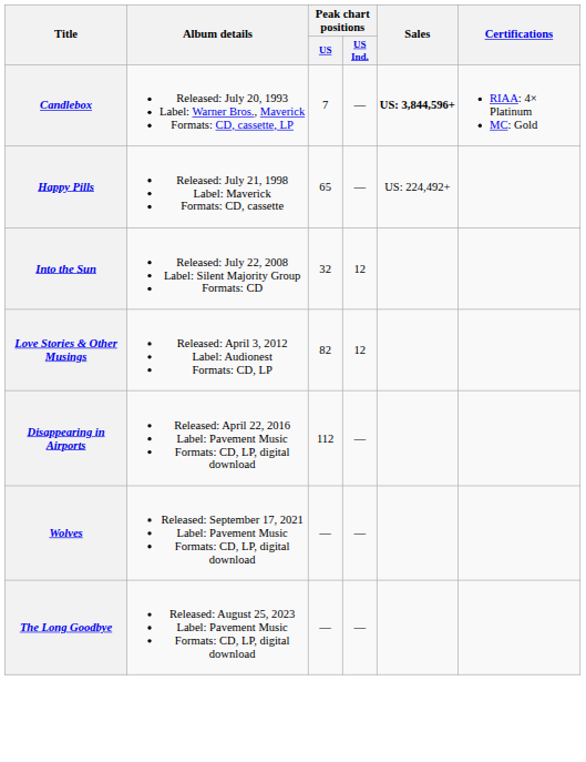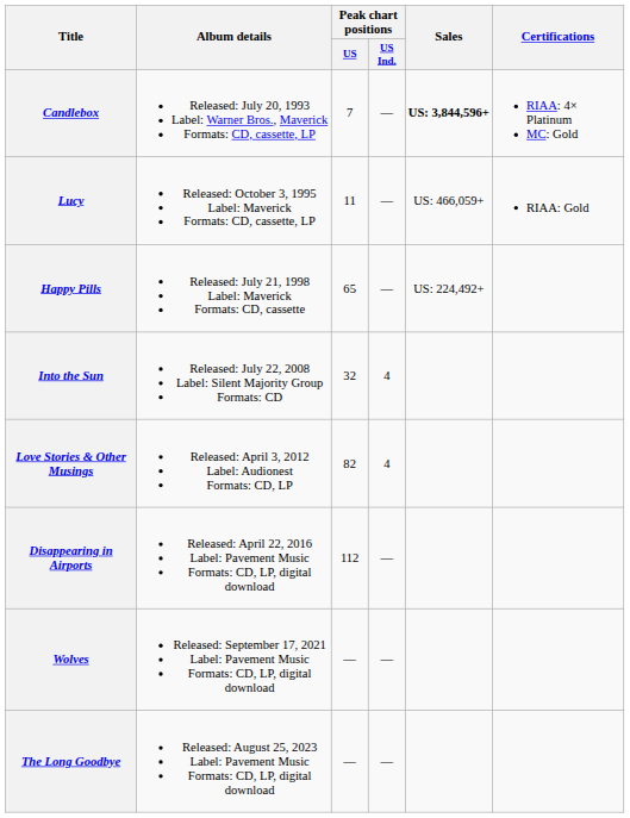+ row: Lucy | Released: October 3, 1995 Label: Maverick Formats: CD, cassette, LP | 11 | — | US: 466,059+ | RIAA: Gold
Into the Sun | Peak chart positions / US Ind.: 12 -> 4
Love Stories & Other Musings | Peak chart positions / US Ind.: 12 -> 4
